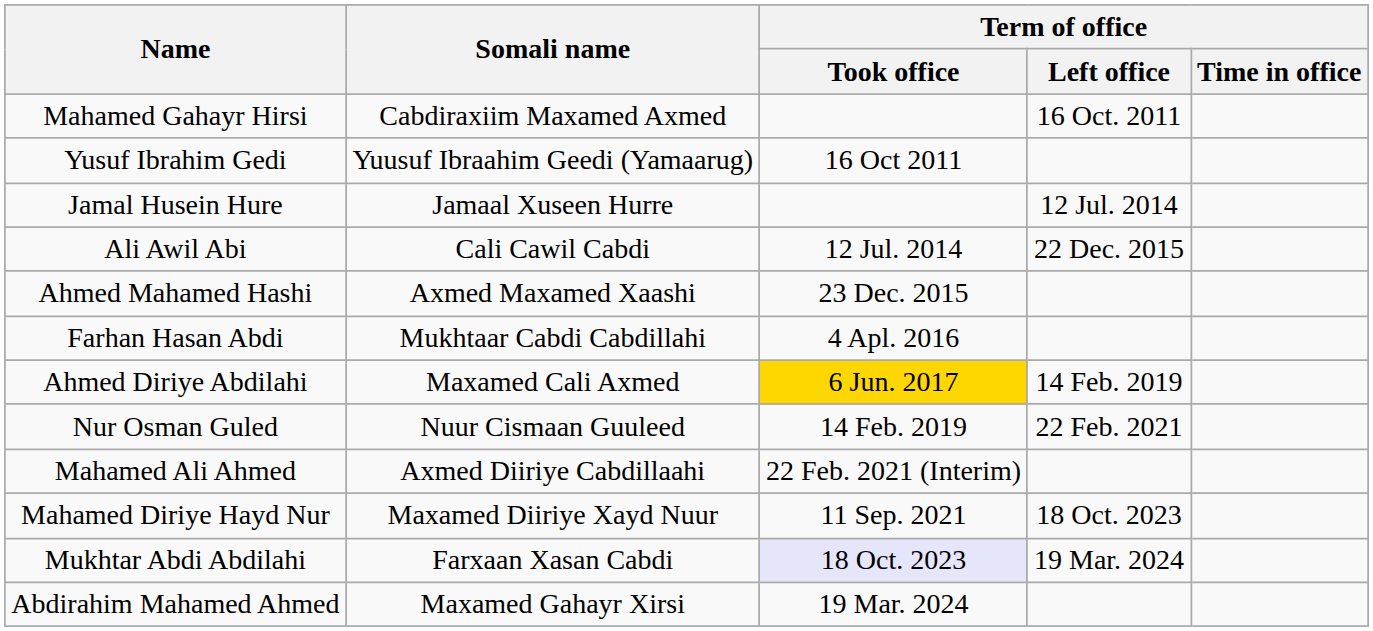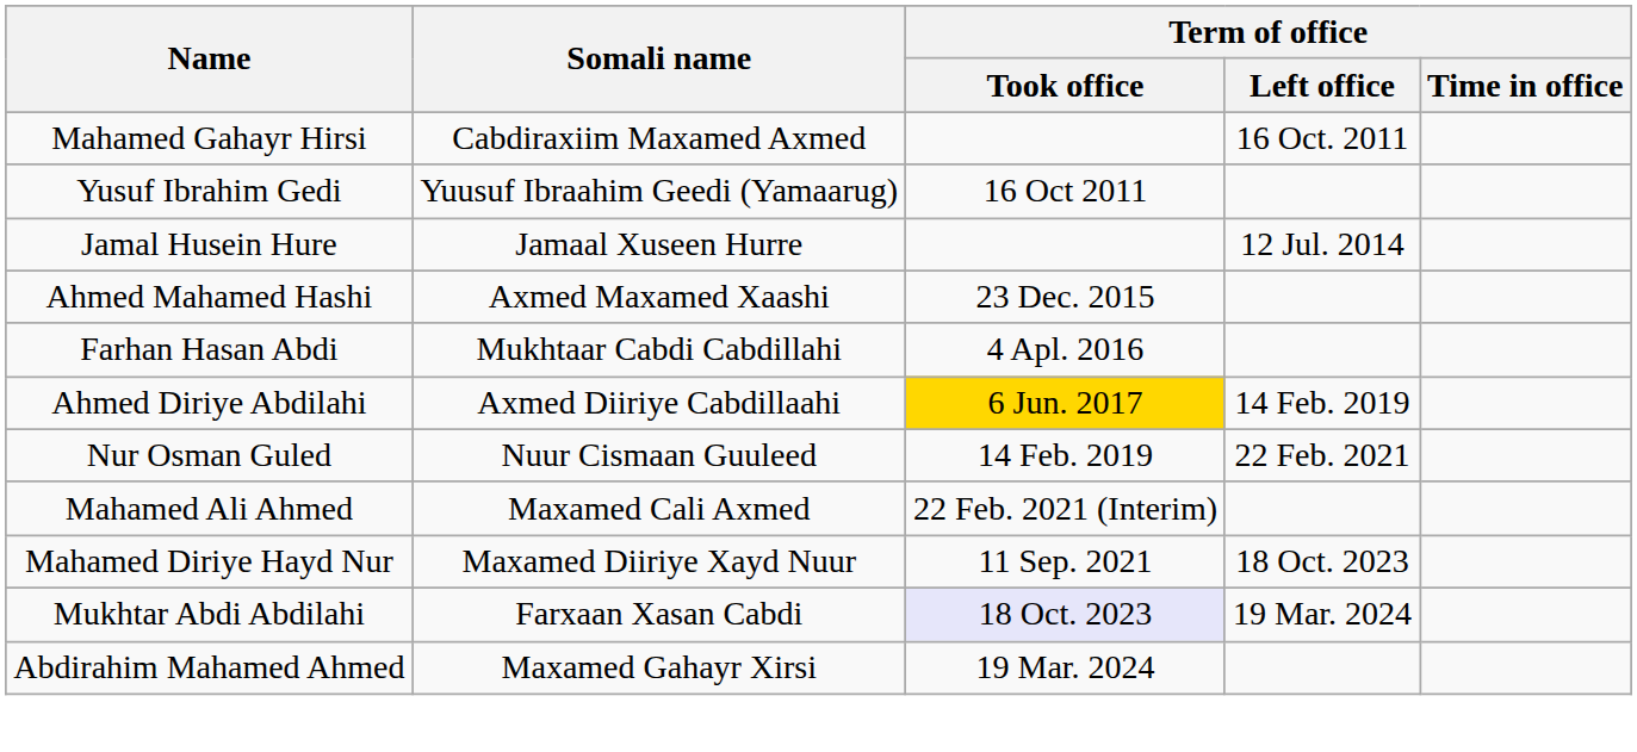- row: Ali Awil Abi | Cali Cawil Cabdi | 12 Jul. 2014 | 22 Dec. 2015
Ahmed Diriye Abdilahi | Somali name: Maxamed Cali Axmed -> Axmed Diiriye Cabdillaahi
Mahamed Ali Ahmed | Somali name: Axmed Diiriye Cabdillaahi -> Maxamed Cali Axmed
